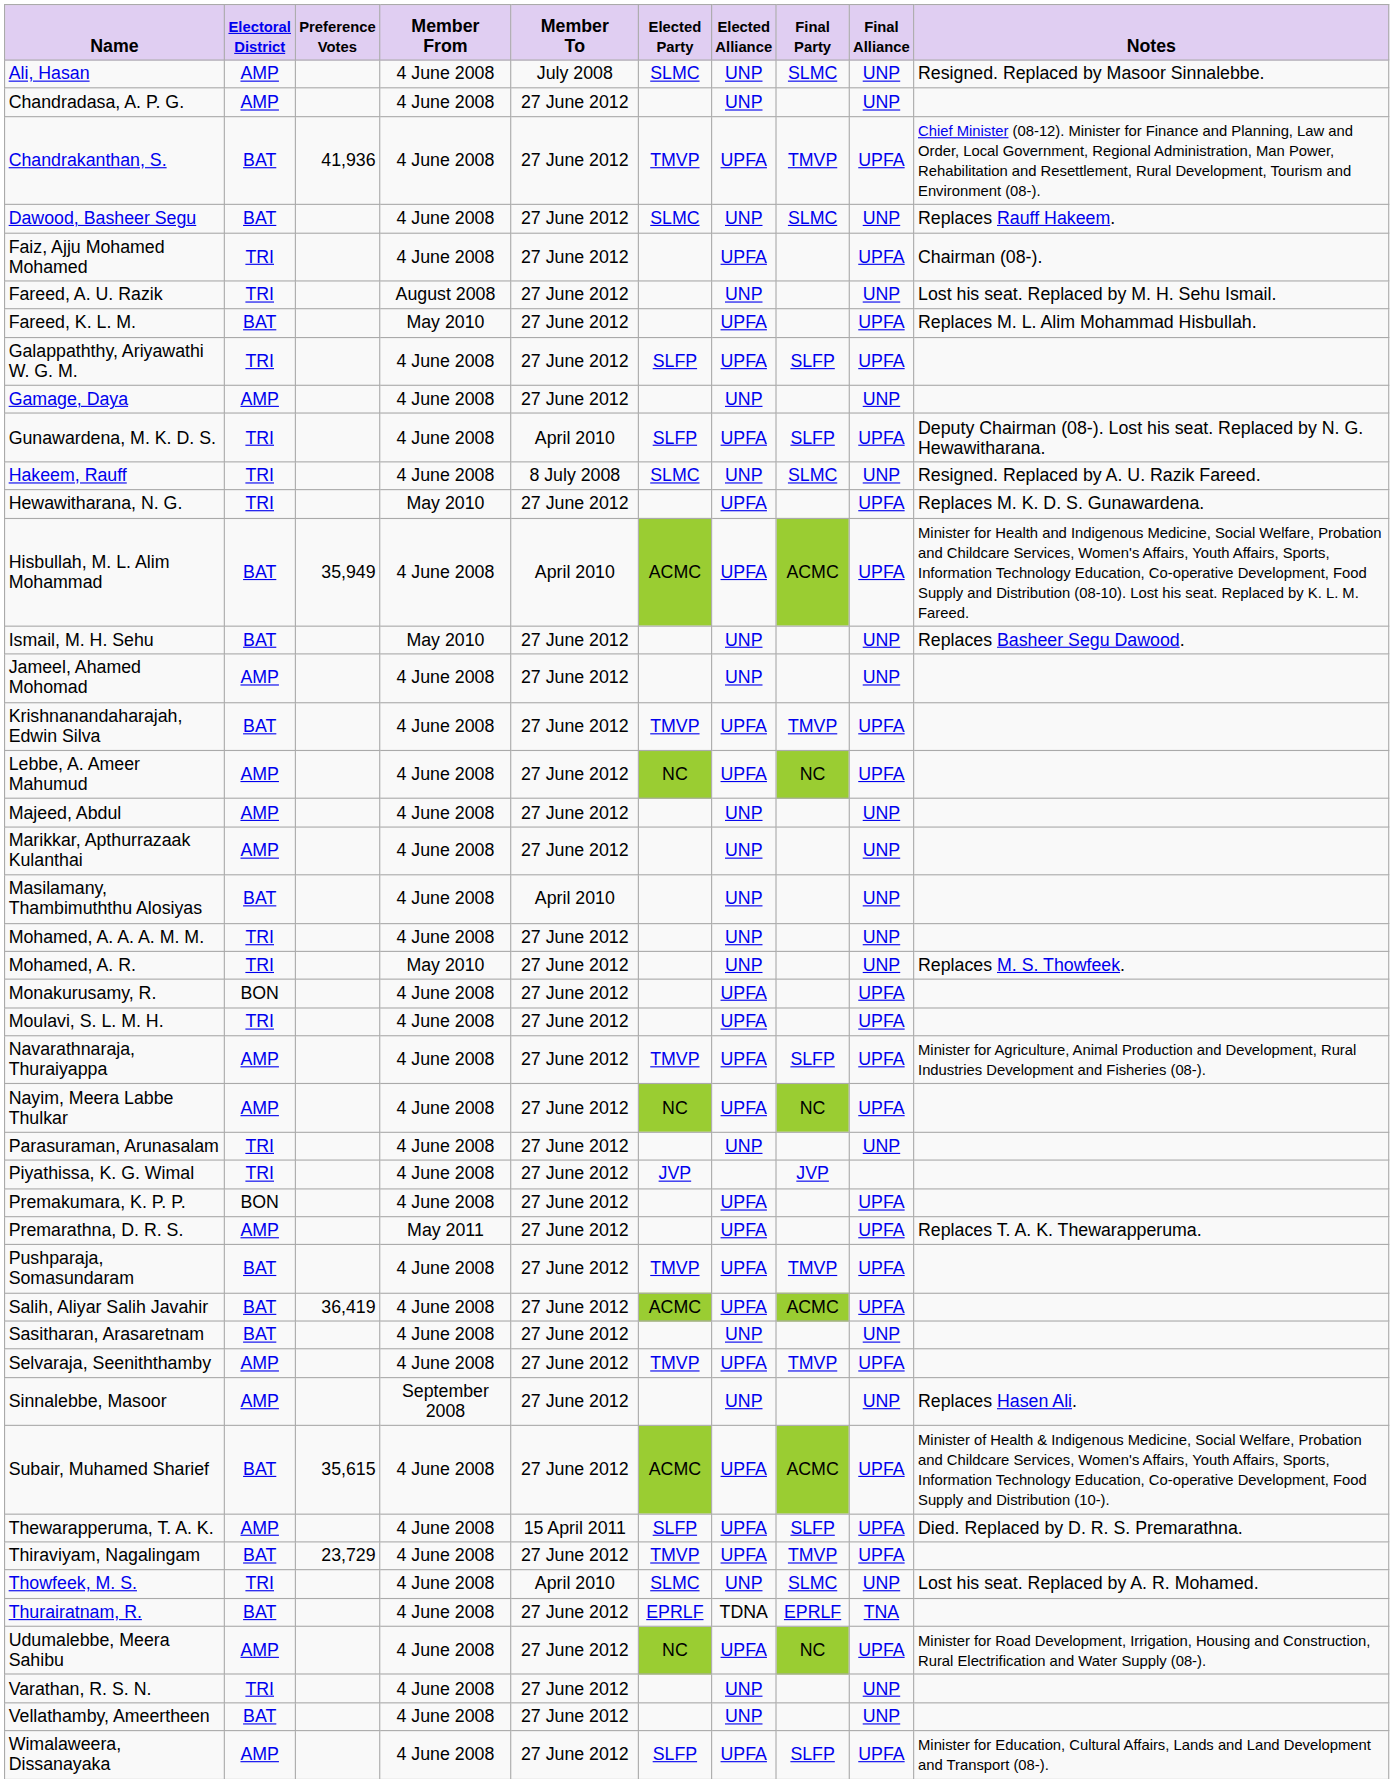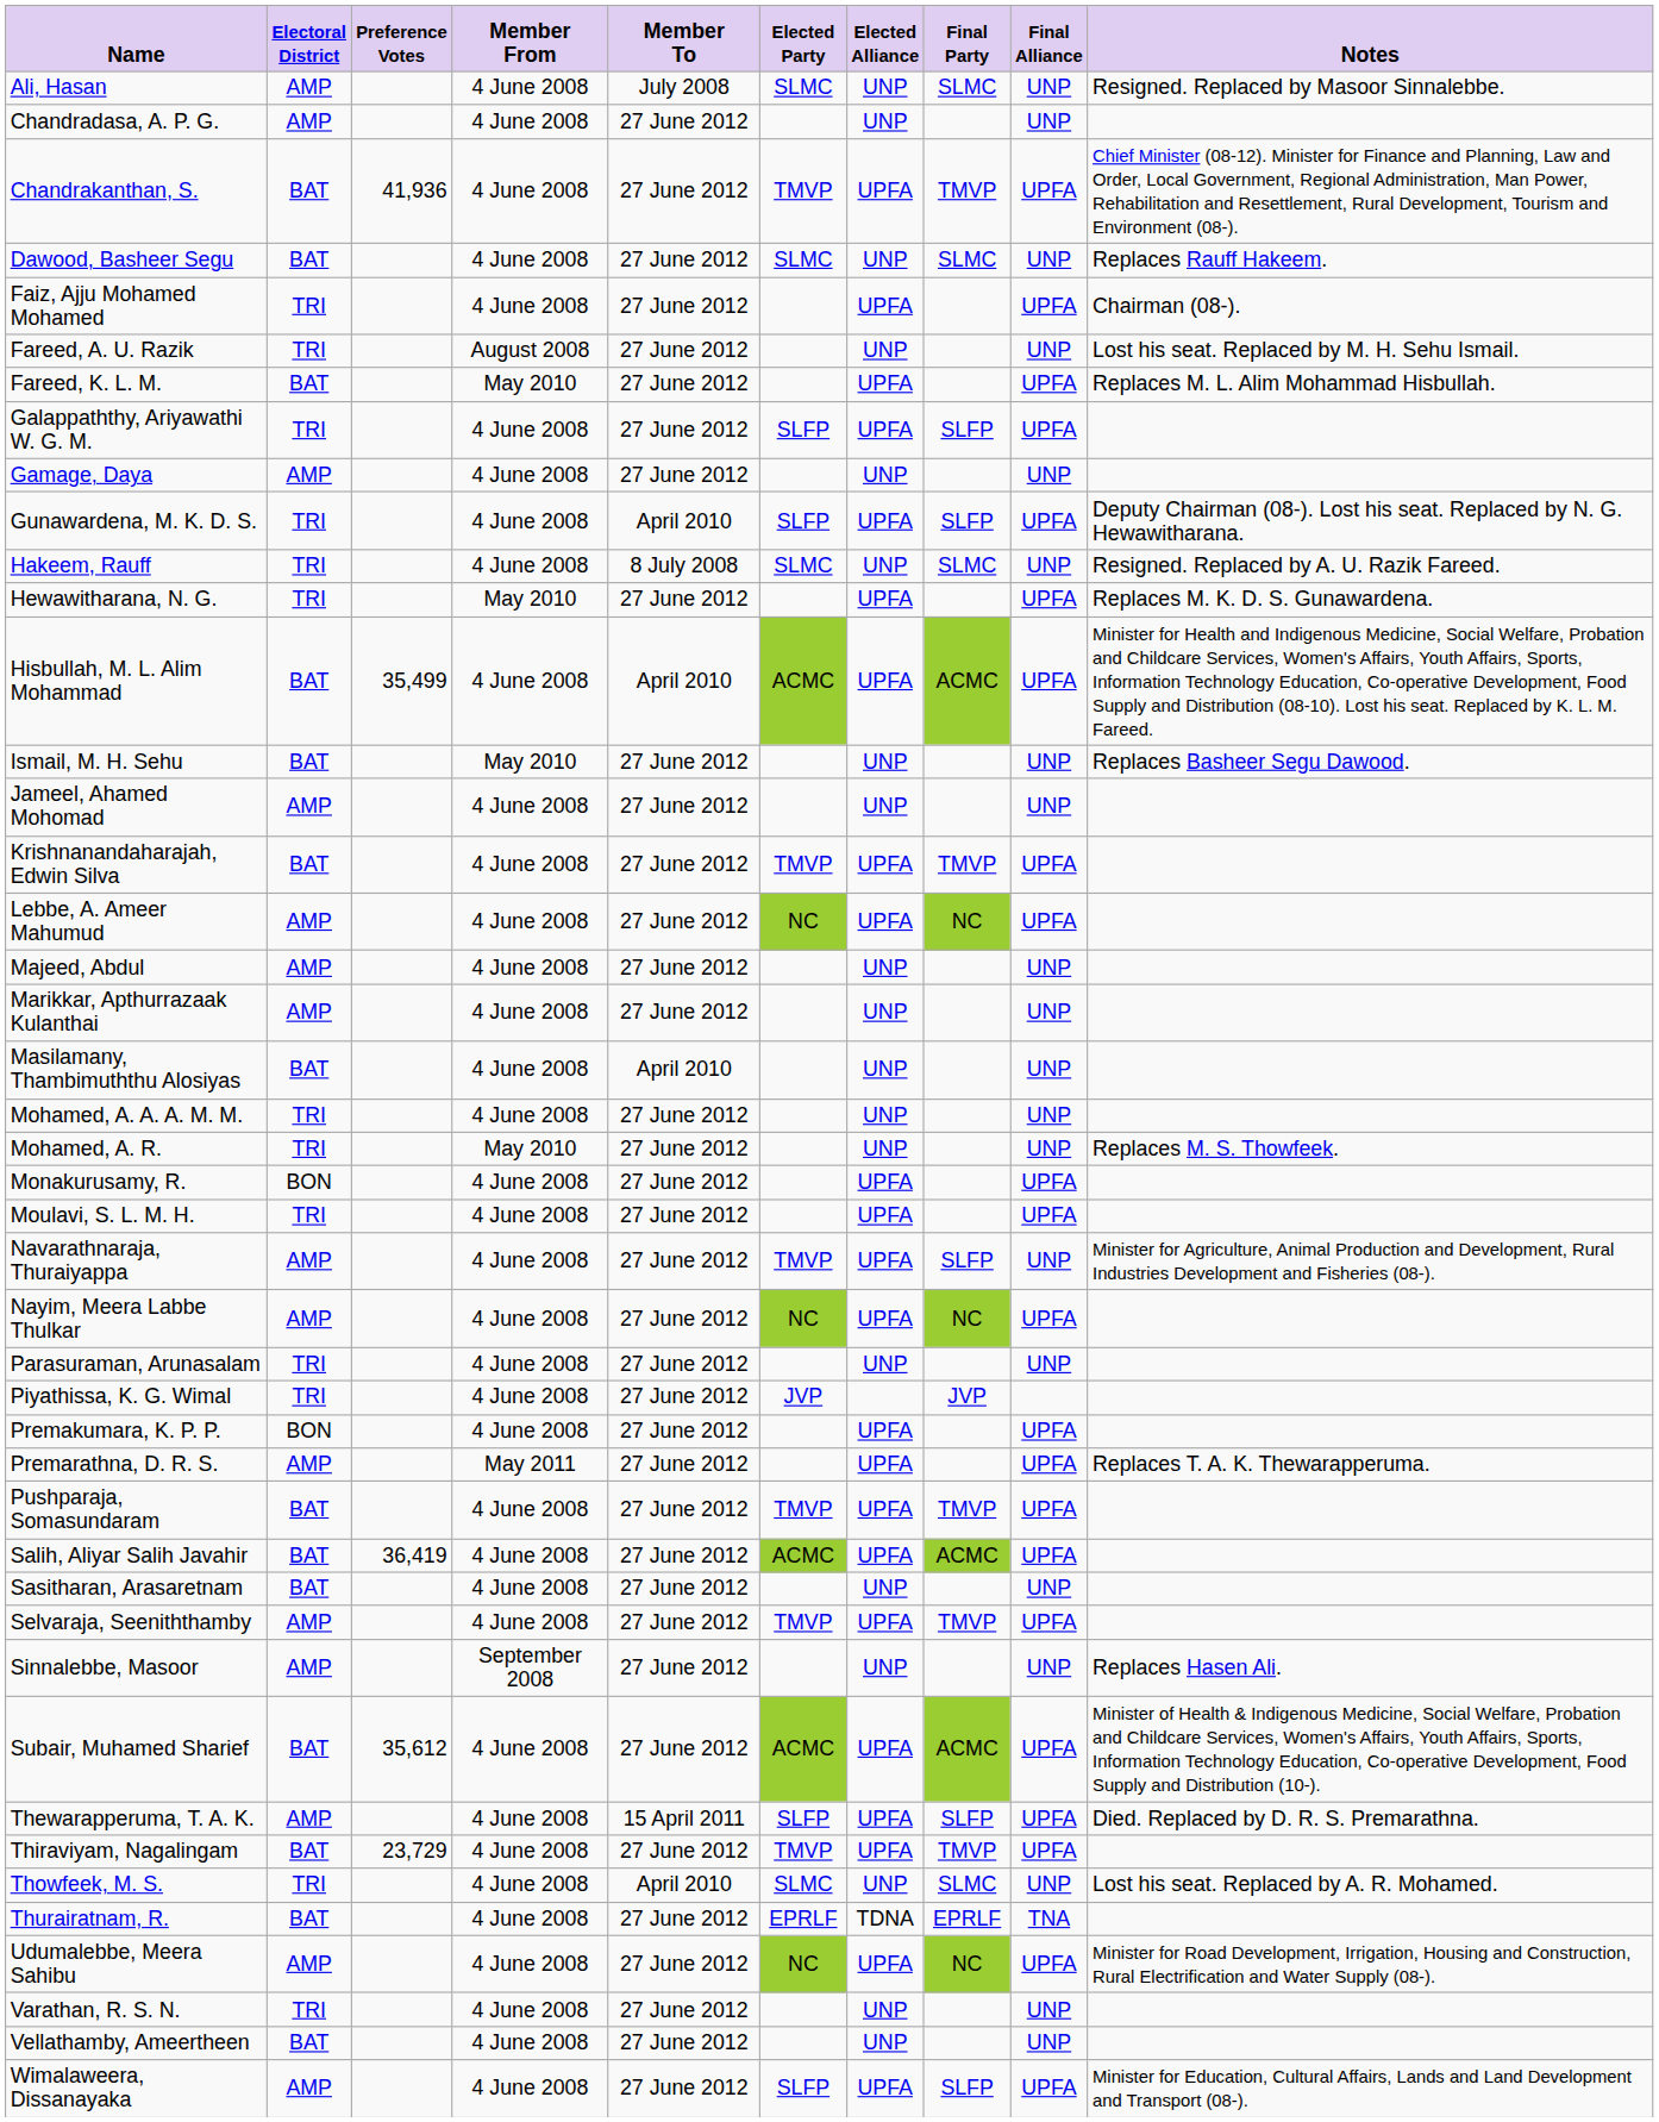Hisbullah, M. L. Alim Mohammad | Preference Votes: 35,949 -> 35,499
Navarathnaraja, Thuraiyappa | Final Alliance: UPFA -> UNP
Subair, Muhamed Sharief | Preference Votes: 35,615 -> 35,612
